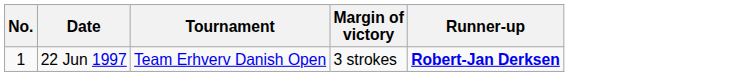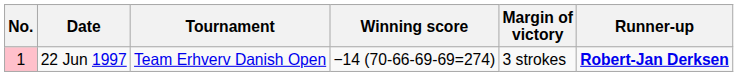+ column: Winning score | −14 (70-66-69-69=274)
22 Jun 1997 | No.: no background -> pink background
